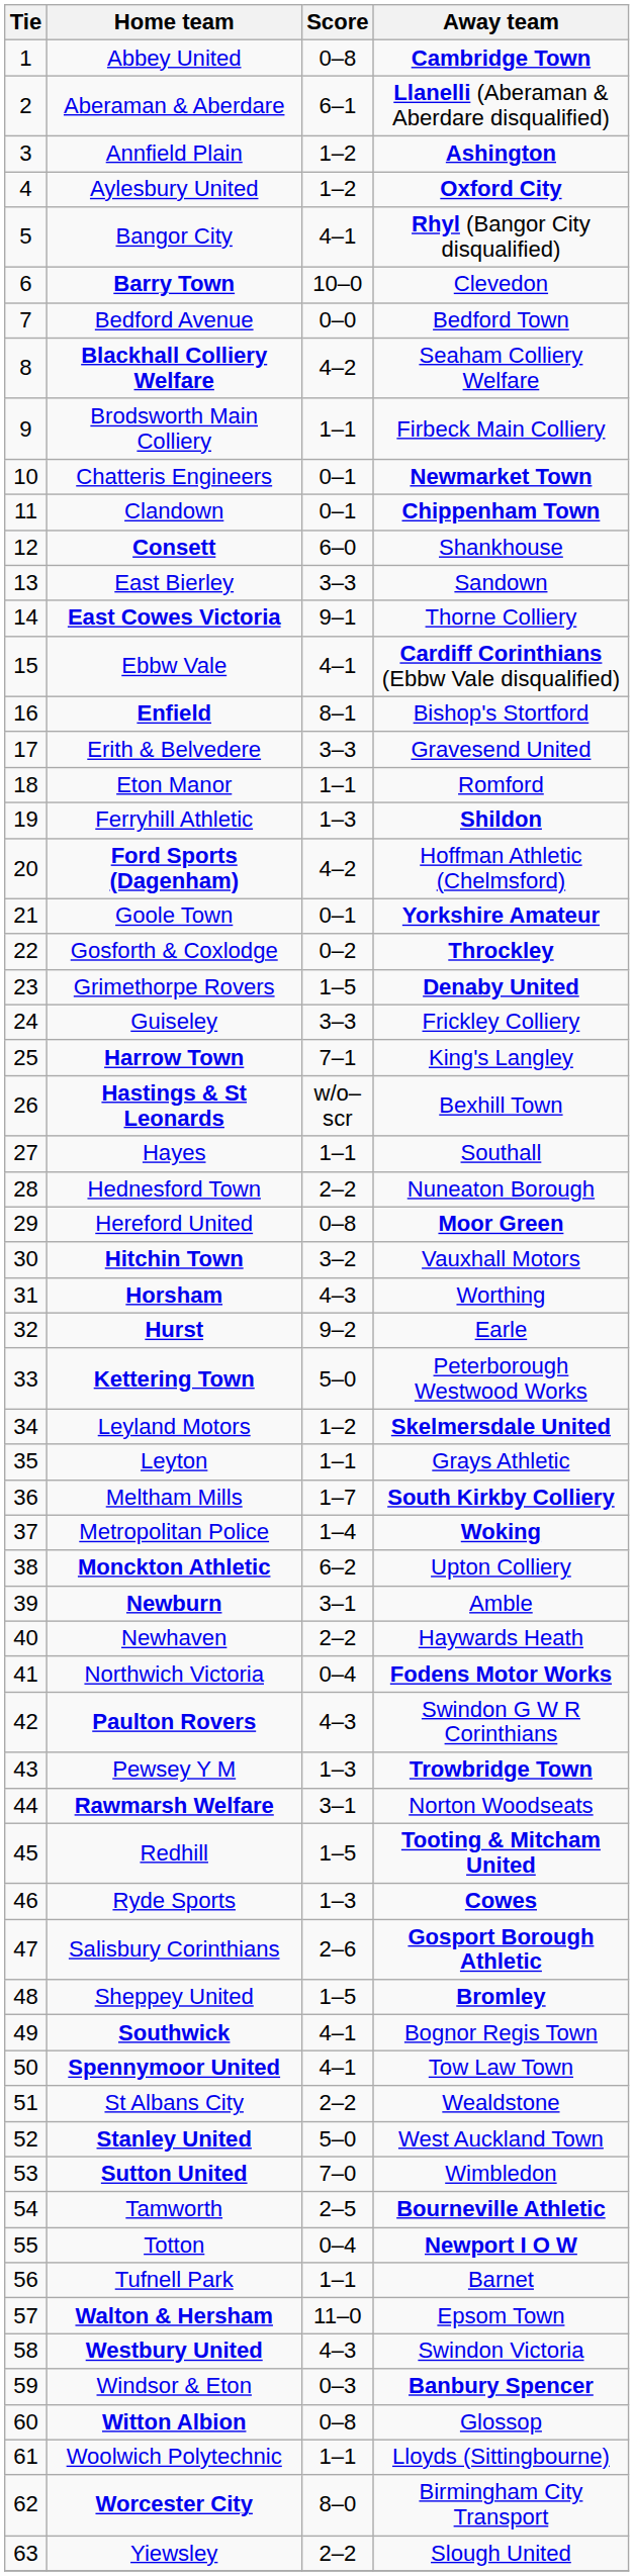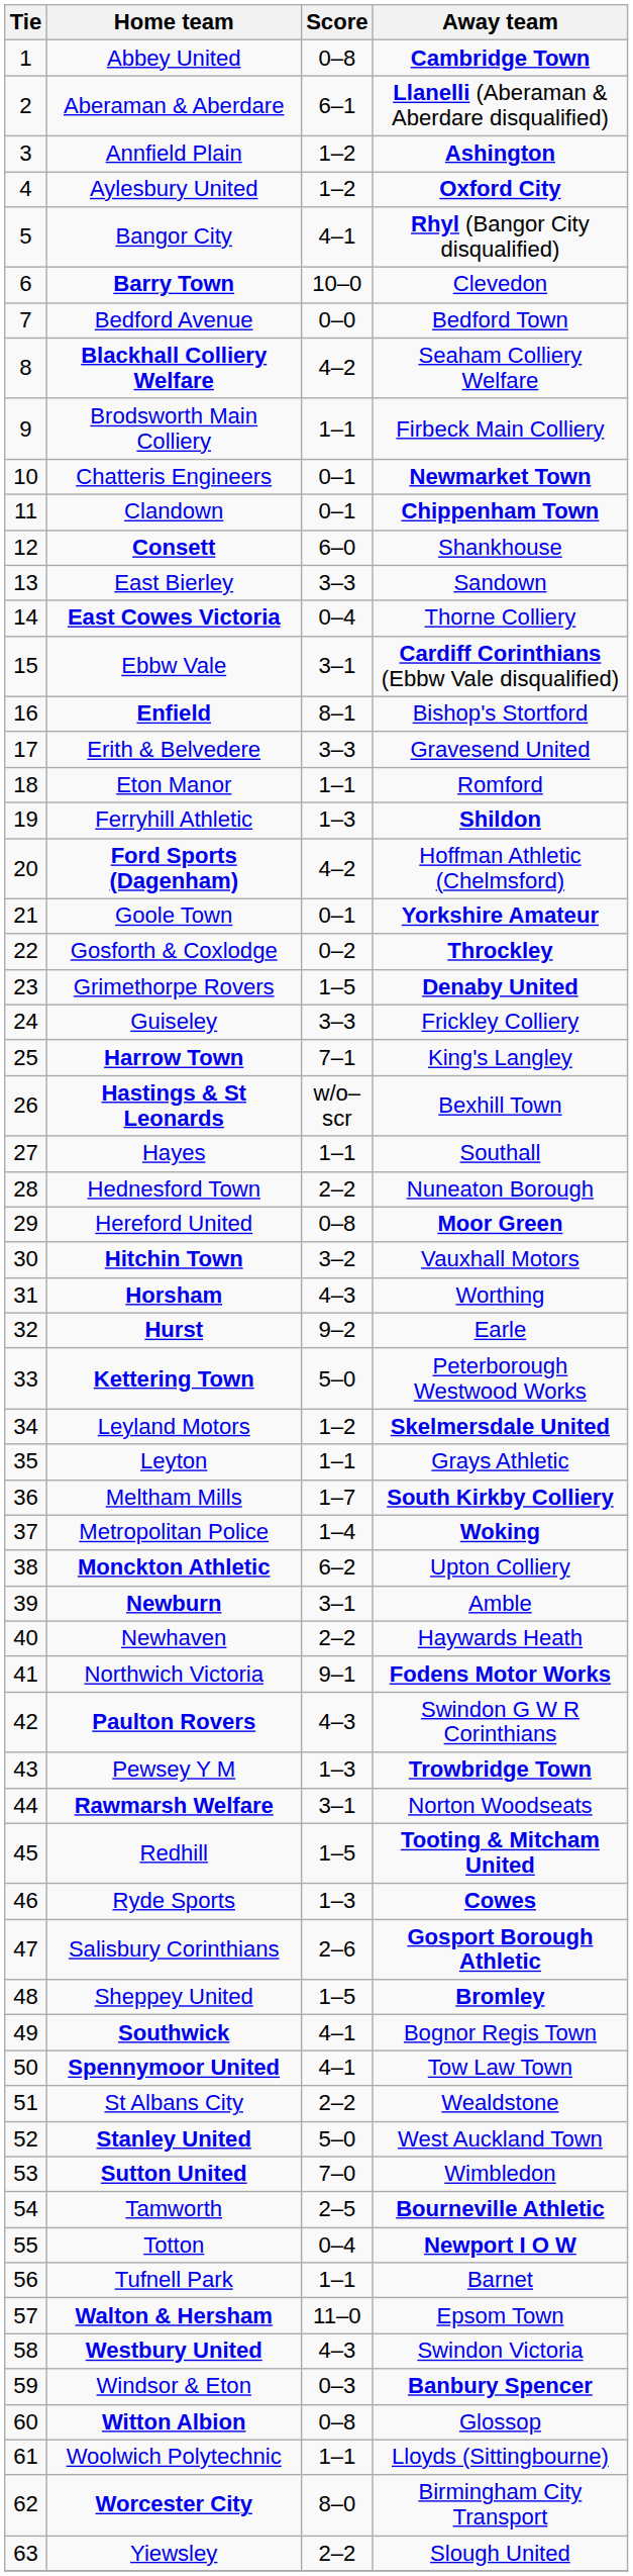East Cowes Victoria | Score: 9–1 -> 0–4
Ebbw Vale | Score: 4–1 -> 3–1
Northwich Victoria | Score: 0–4 -> 9–1
